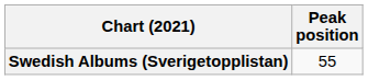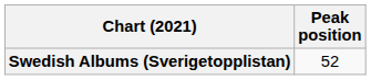Swedish Albums (Sverigetopplistan) | Peak position: 55 -> 52
